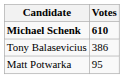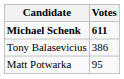Michael Schenk | Votes: 610 -> 611
